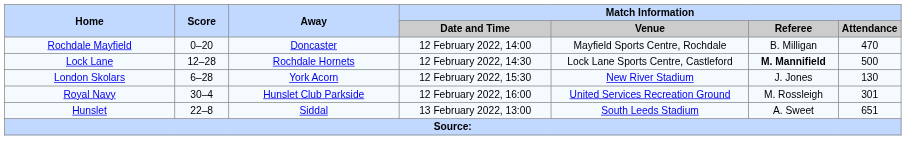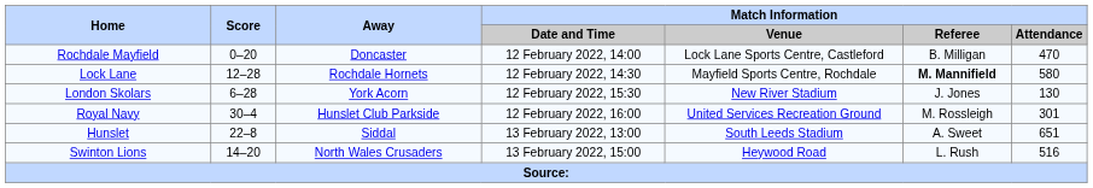Rochdale Mayfield | Match Information / Venue: Mayfield Sports Centre, Rochdale -> Lock Lane Sports Centre, Castleford
Lock Lane | Match Information / Venue: Lock Lane Sports Centre, Castleford -> Mayfield Sports Centre, Rochdale
Lock Lane | Match Information / Attendance: 500 -> 580
+ row: Swinton Lions | 14–20 | North Wales Crusaders | 13 February 2022, 15:00 | Heywood Road | L. Rush | 516
